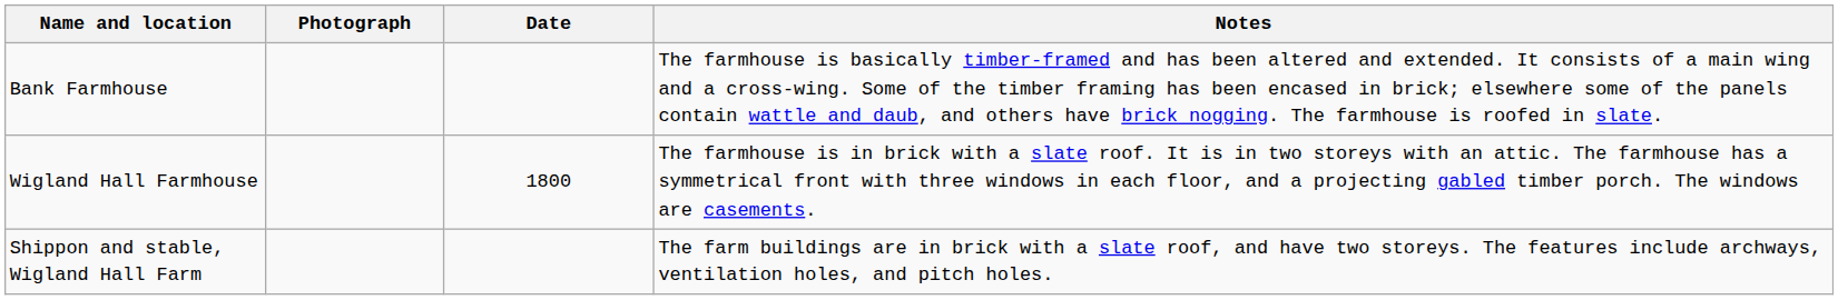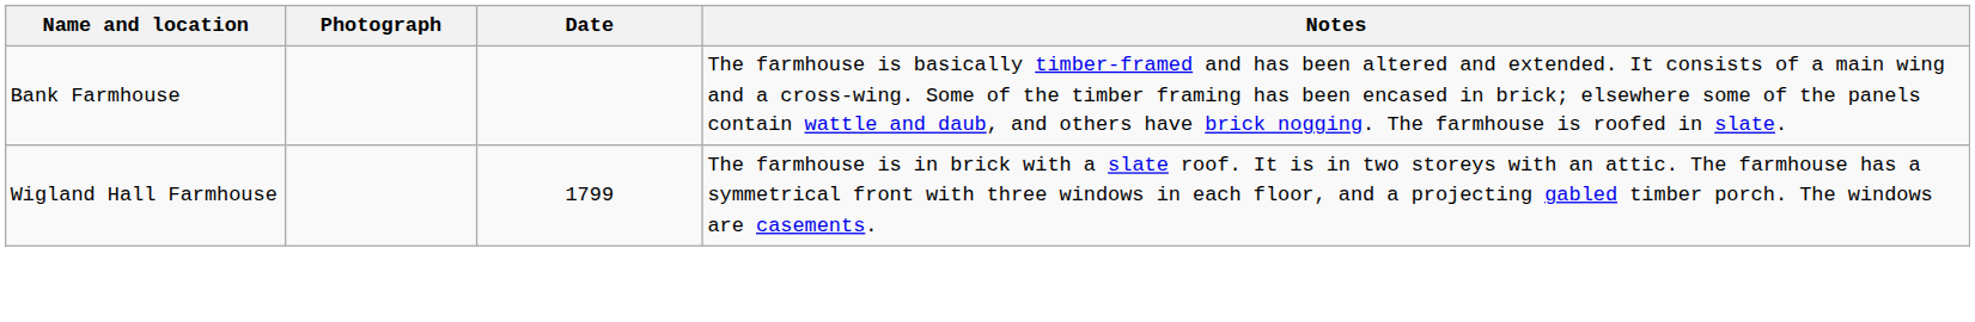Wigland Hall Farmhouse | Date: 1800 -> 1799
- row: Shippon and stable, Wigland Hall Farm | The farm buildings are in brick with a slate roof, and have two storeys. The features include archways, ventilation holes, and pitch holes.
